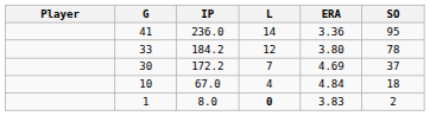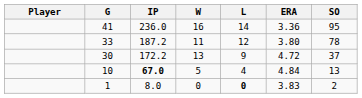+ column: W | 16 | 11 | 13 | 5 | 0
33 | IP: 184.2 -> 187.2
30 | L: 7 -> 9
30 | ERA: 4.69 -> 4.72
10 | IP: normal -> bold
10 | SO: 18 -> 13
